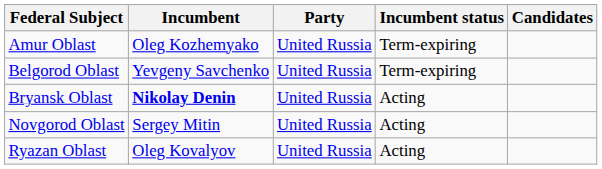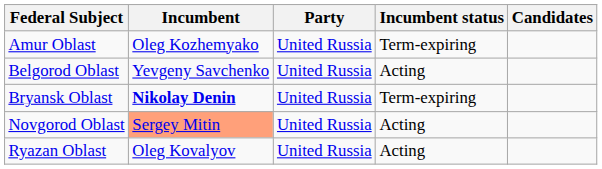Belgorod Oblast | Incumbent status: Term-expiring -> Acting
Bryansk Oblast | Incumbent status: Acting -> Term-expiring
Novgorod Oblast | Incumbent: no background -> lightsalmon background
